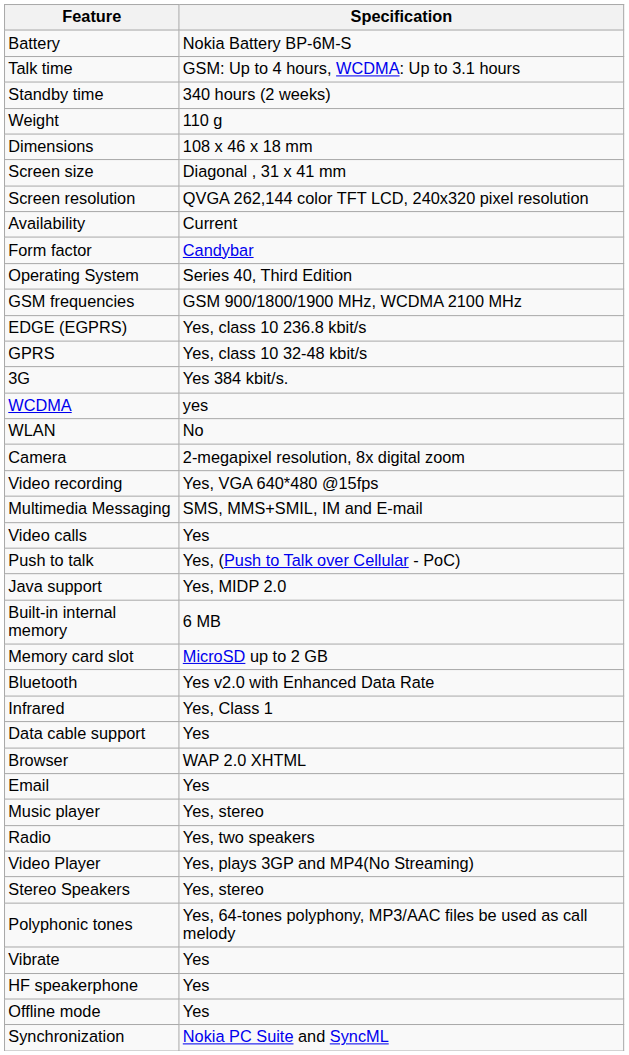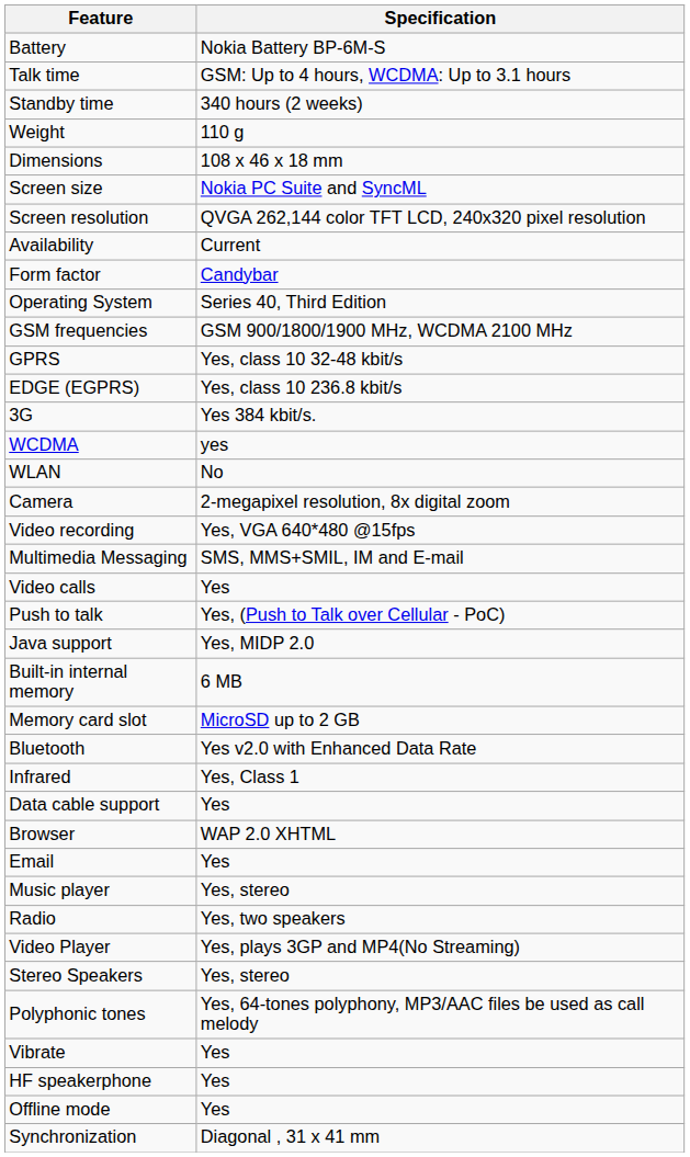Screen size | Specification: Diagonal , 31 x 41 mm -> Nokia PC Suite and SyncML
rows swapped: GPRS <-> EDGE (EGPRS)
Synchronization | Specification: Nokia PC Suite and SyncML -> Diagonal , 31 x 41 mm
